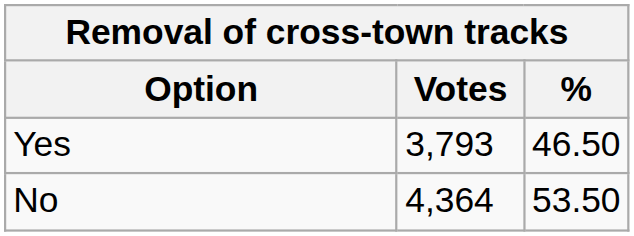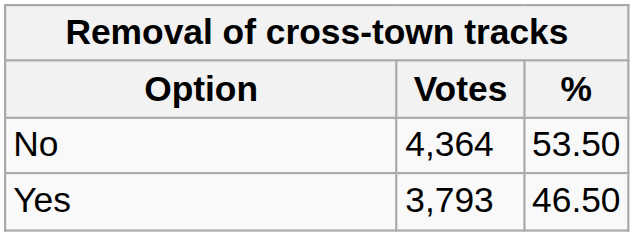rows swapped: No <-> Yes
